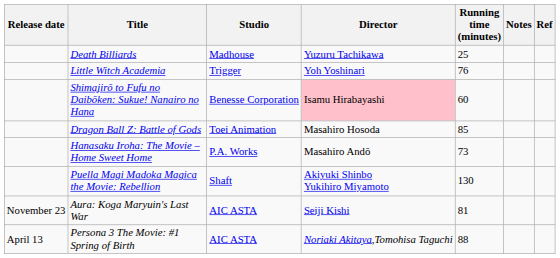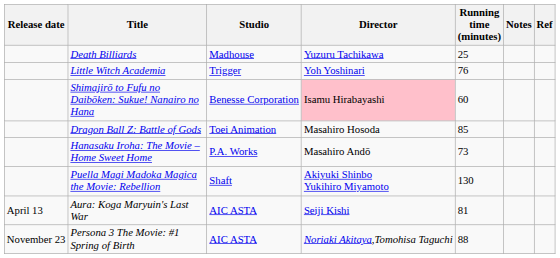Aura: Koga Maryuin's Last War | Release date: November 23 -> April 13
Persona 3 The Movie: #1 Spring of Birth | Release date: April 13 -> November 23
